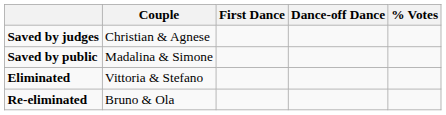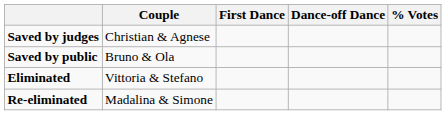Saved by public | Couple: Madalina & Simone -> Bruno & Ola
Re-eliminated | Couple: Bruno & Ola -> Madalina & Simone
